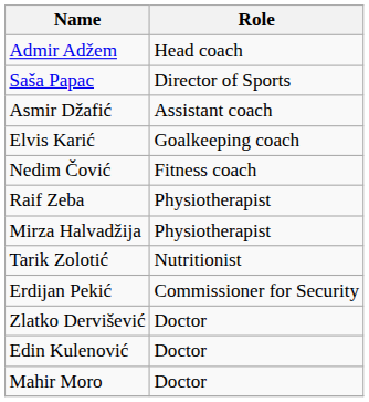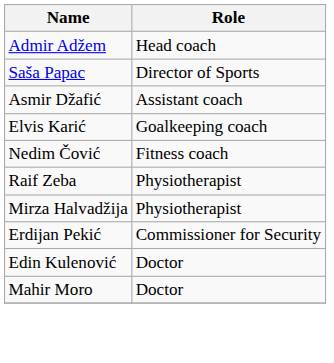- row: Tarik Zolotić | Nutritionist
- row: Zlatko Dervišević | Doctor
